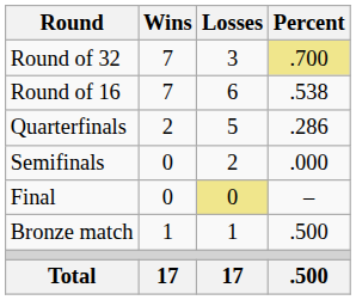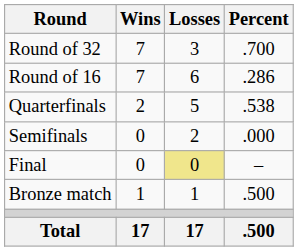Round of 32 | Percent: khaki background -> no background
Round of 16 | Percent: .538 -> .286
Quarterfinals | Percent: .286 -> .538
